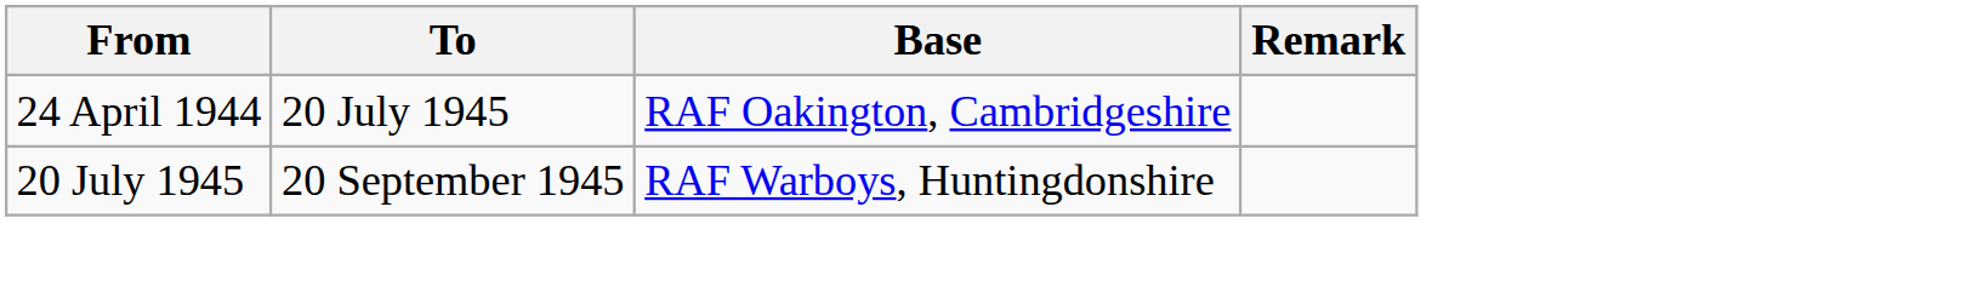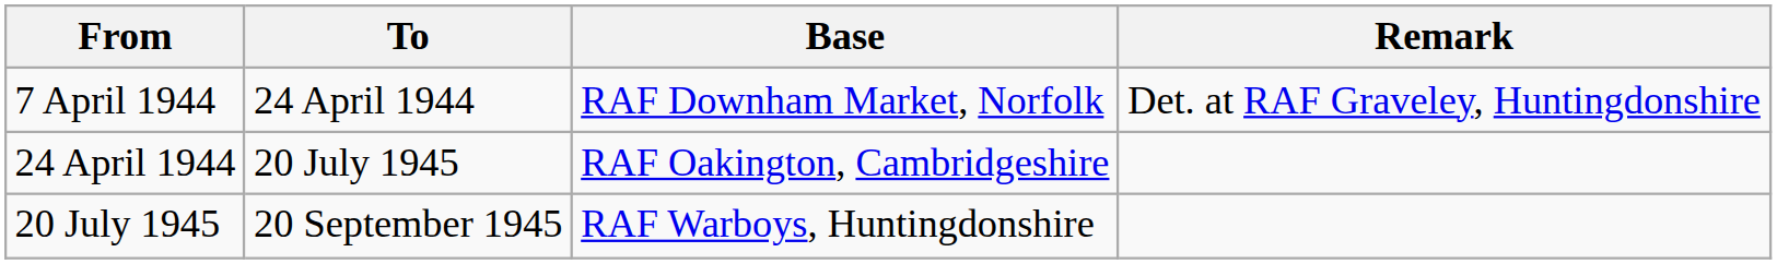+ row: 7 April 1944 | 24 April 1944 | RAF Downham Market, Norfolk | Det. at RAF Graveley, Huntingdonshire
